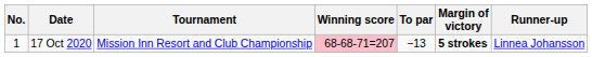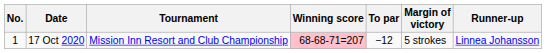17 Oct 2020 | To par: −13 -> −12
17 Oct 2020 | Margin of victory: bold -> normal
